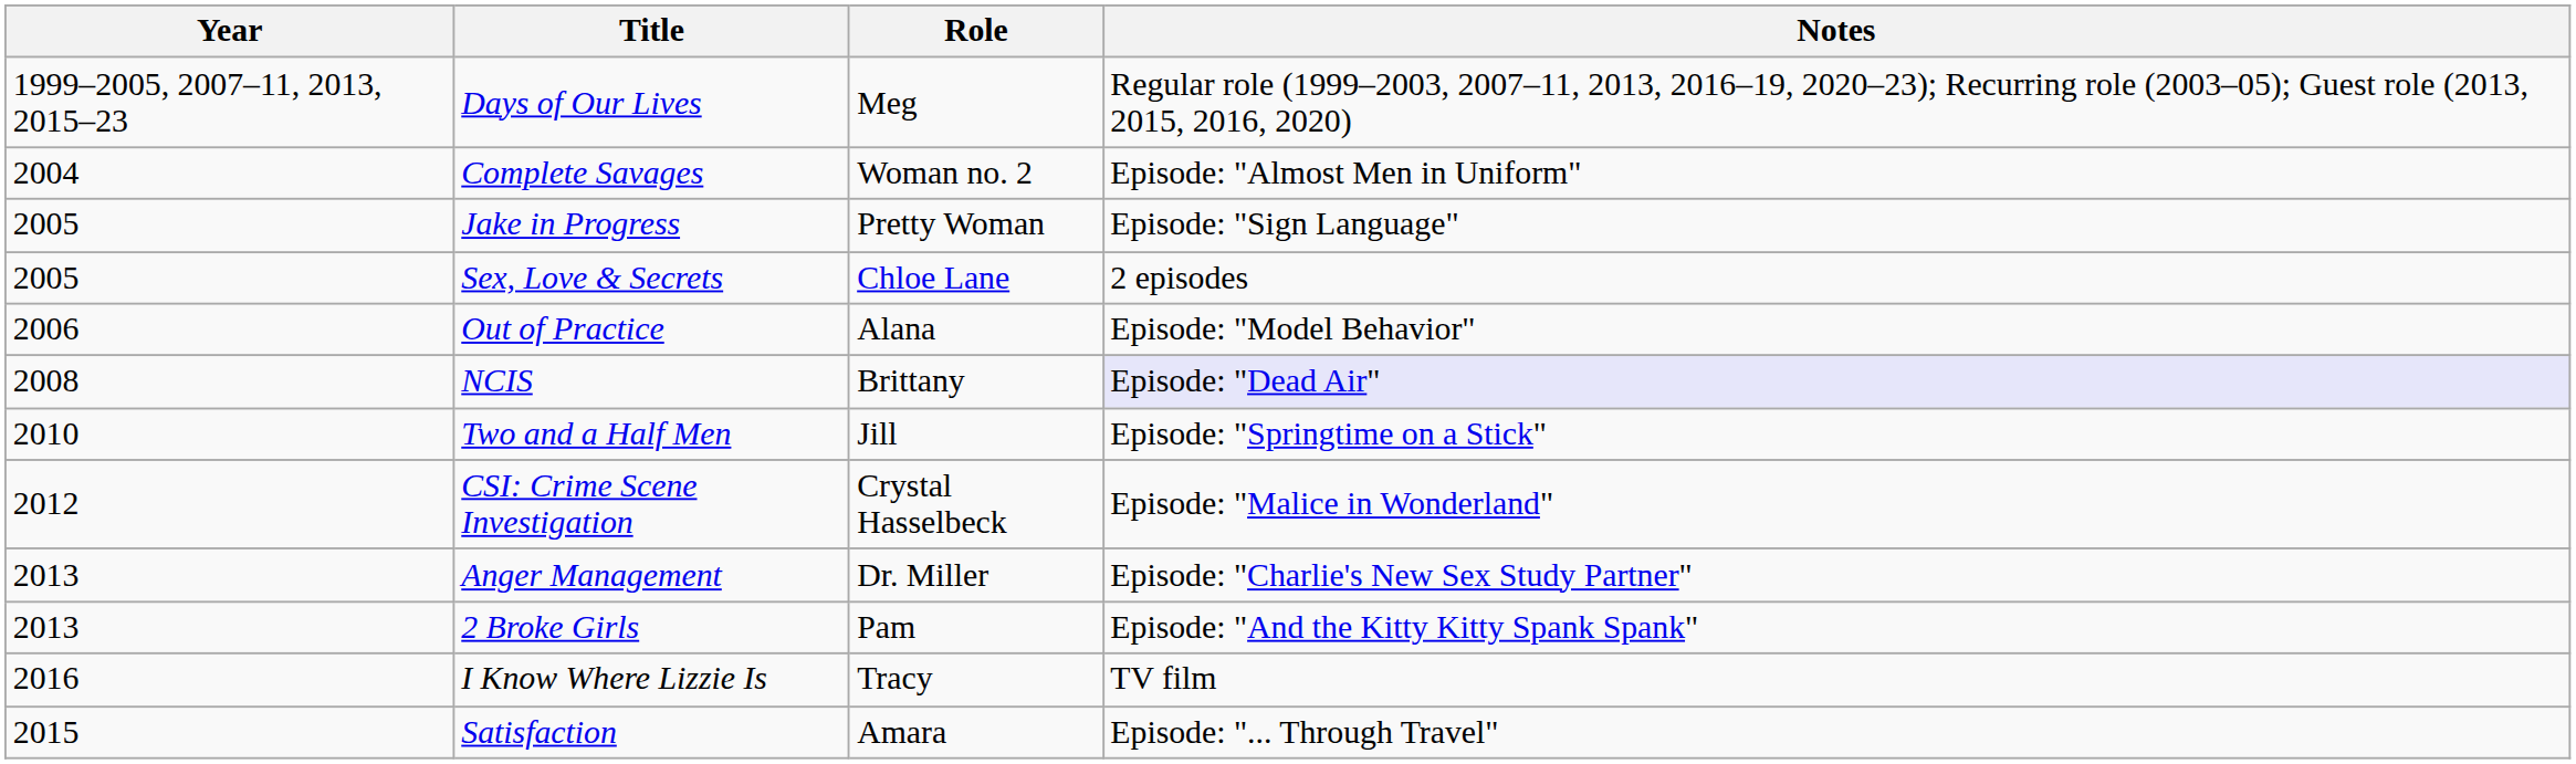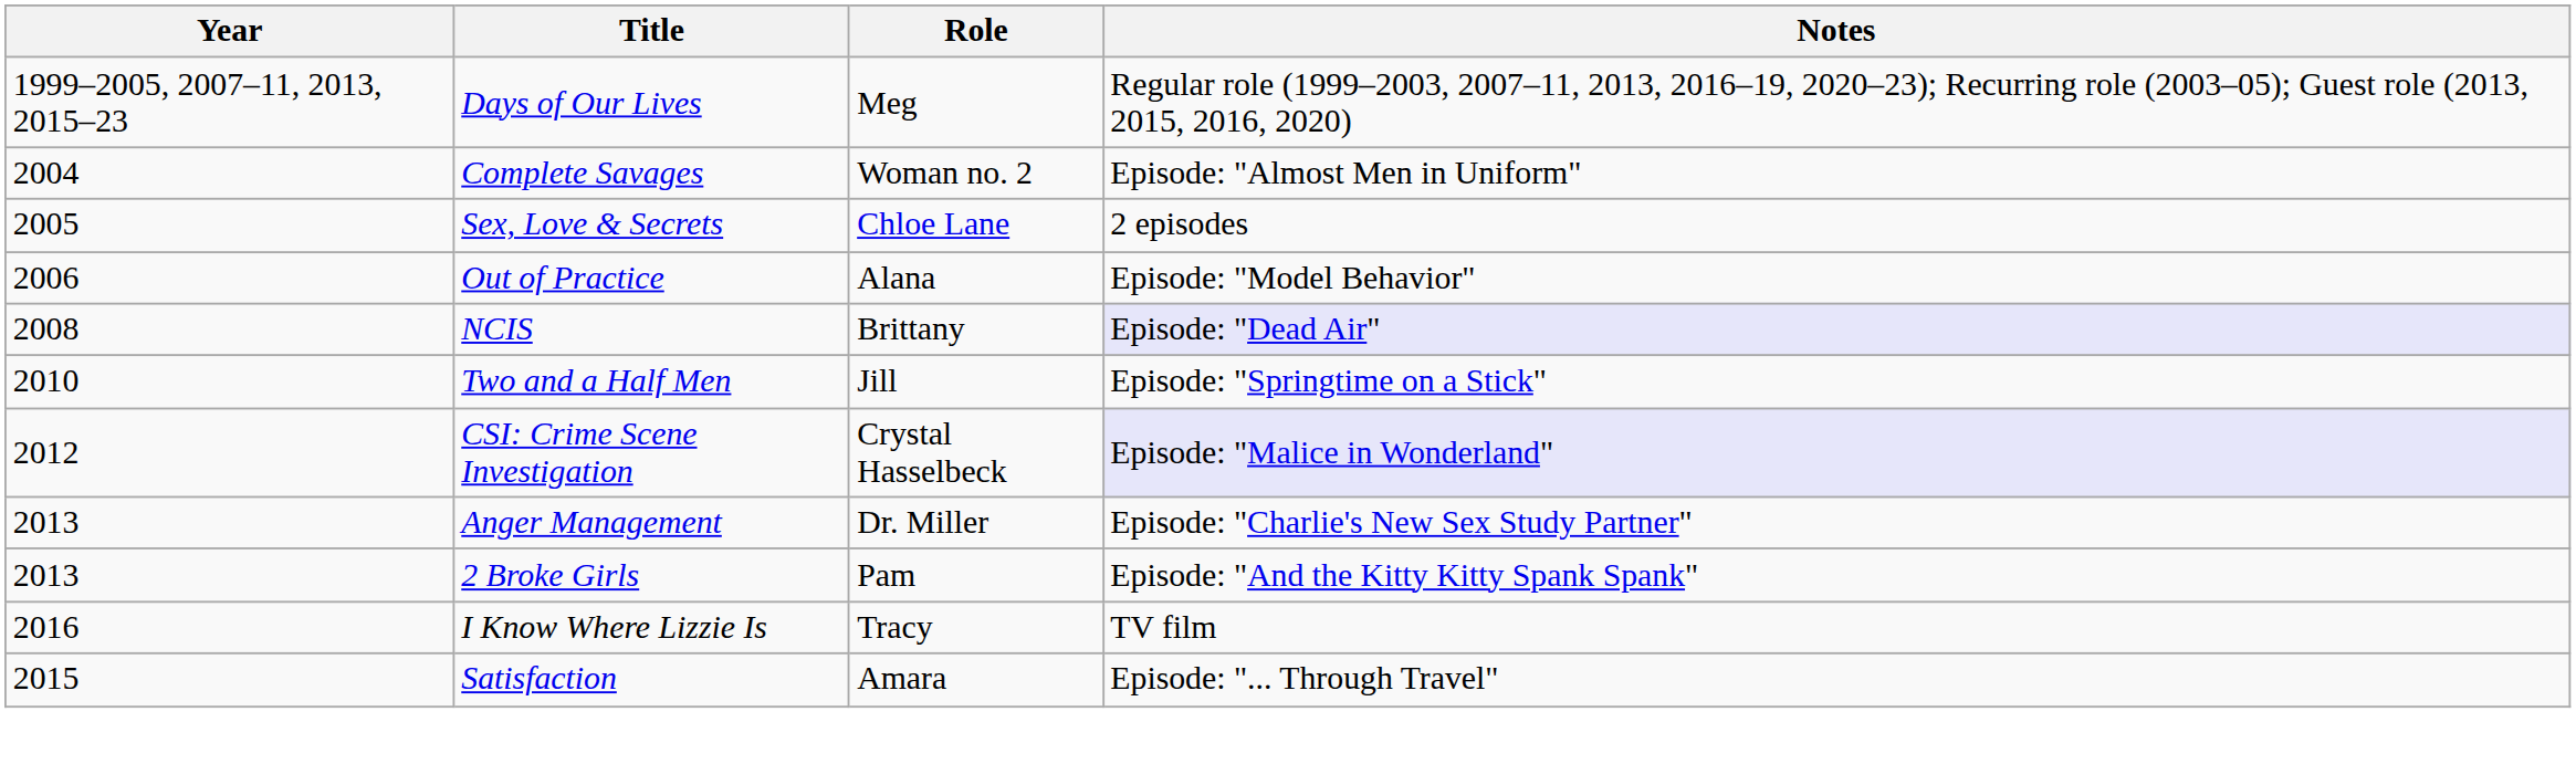- row: 2005 | Jake in Progress | Pretty Woman | Episode: "Sign Language"
CSI: Crime Scene Investigation | Notes: no background -> lavender background
